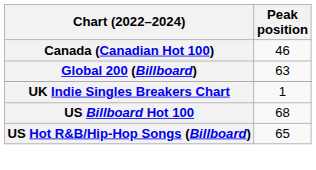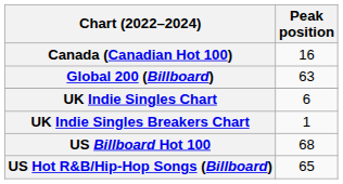Canada (Canadian Hot 100) | Peak position: 46 -> 16
+ row: UK Indie Singles Chart | 6
